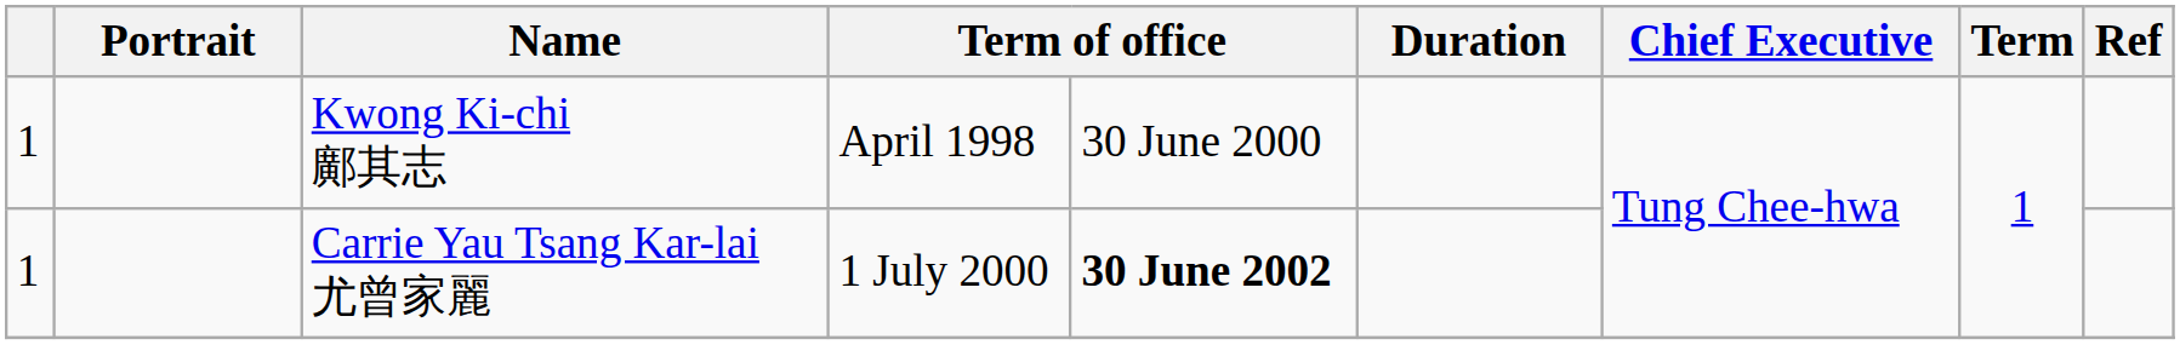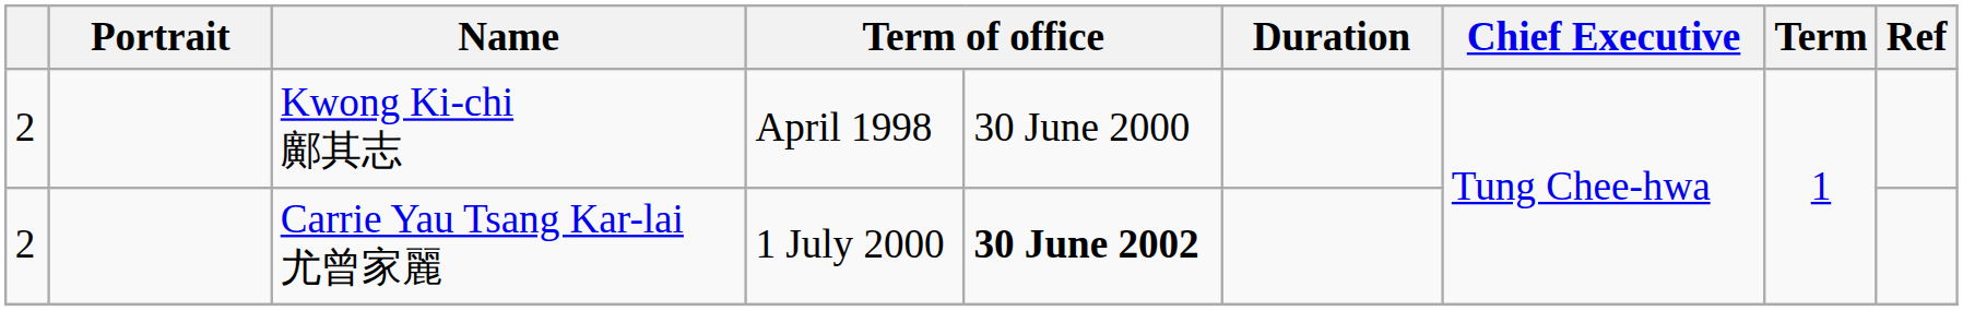Kwong Ki-chi 鄺其志 | column 1: 1 -> 2
Carrie Yau Tsang Kar-lai 尤曾家麗 | column 1: 1 -> 2
